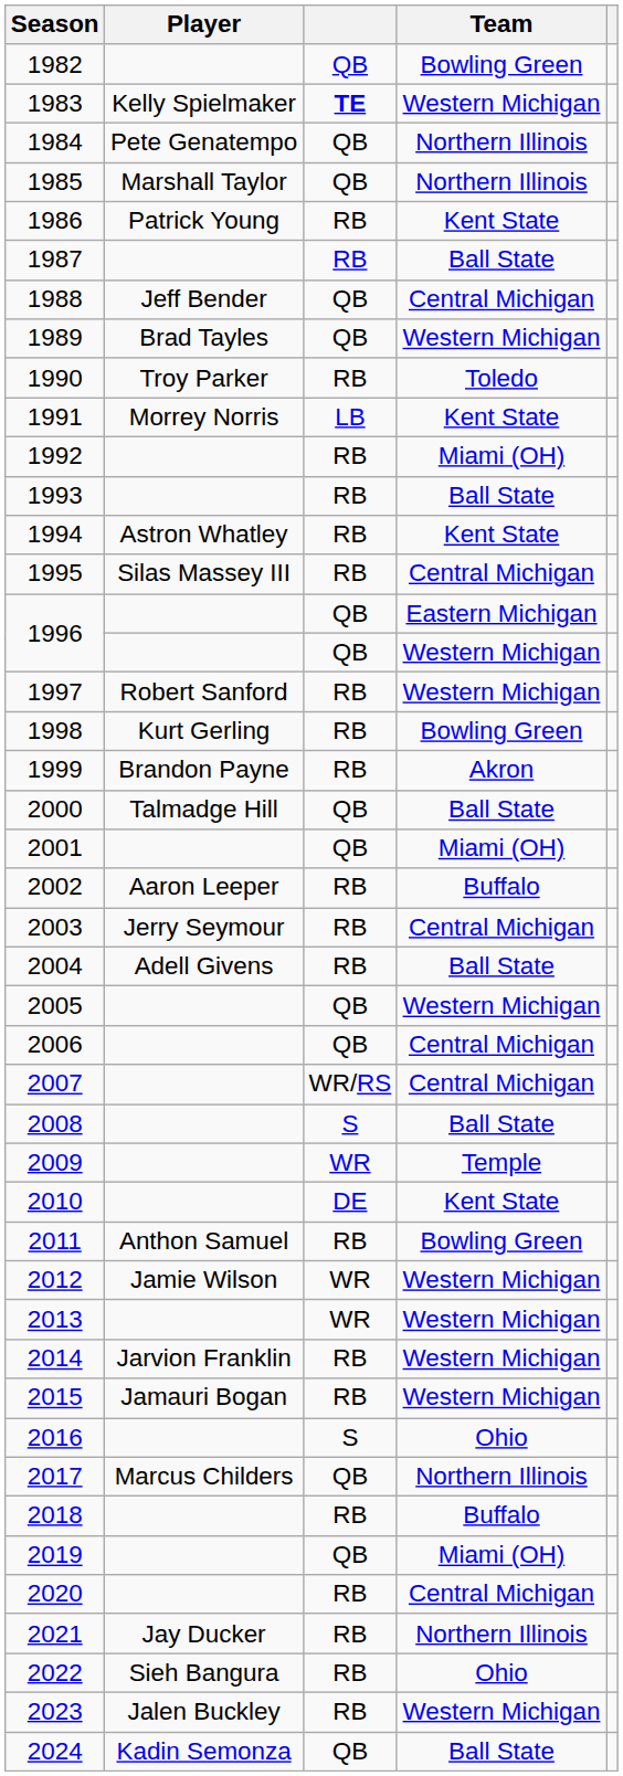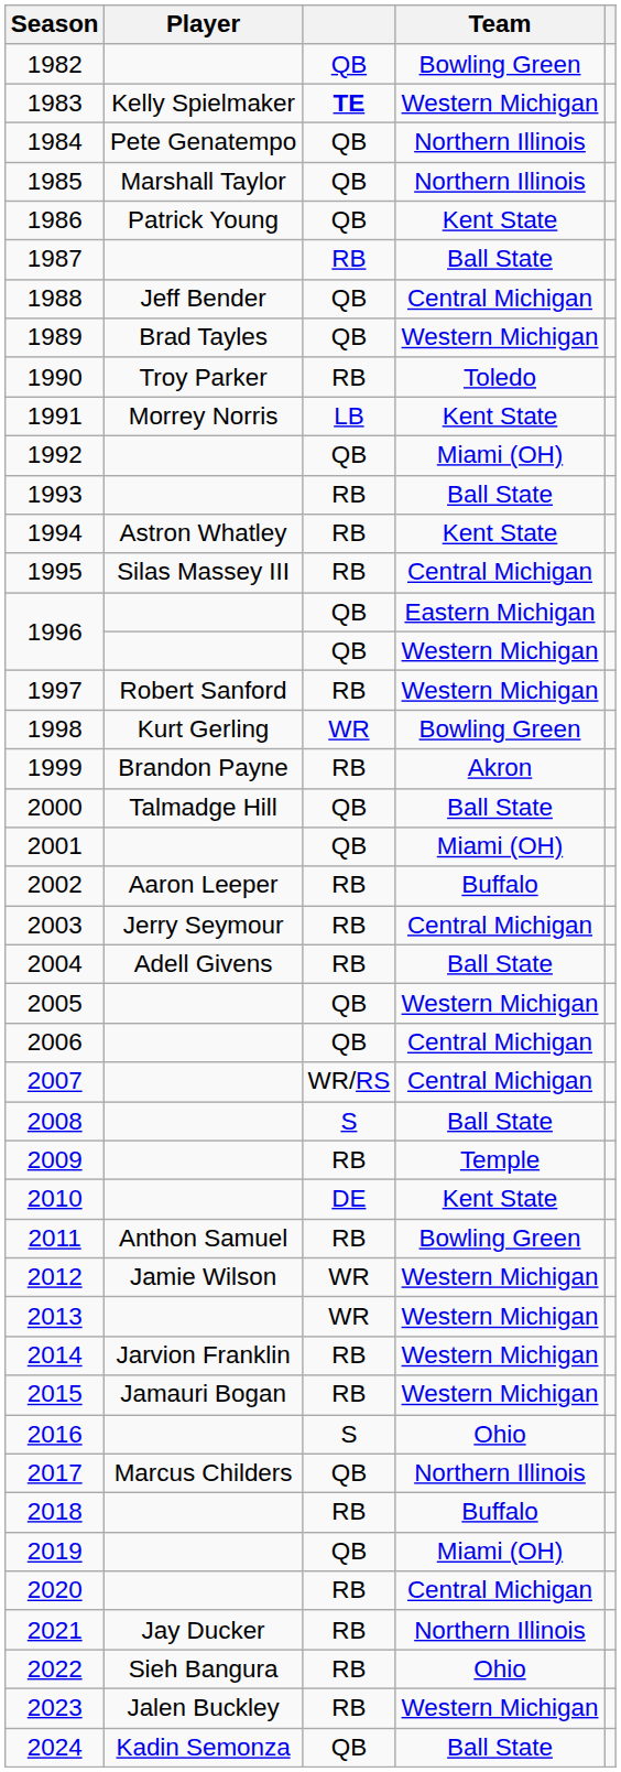1986 | column 3: RB -> QB
1992 | column 3: RB -> QB
1998 | column 3: RB -> WR
2009 | column 3: WR -> RB
